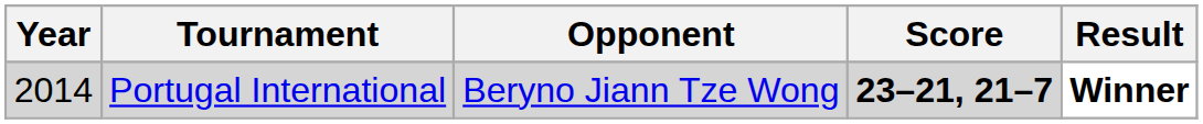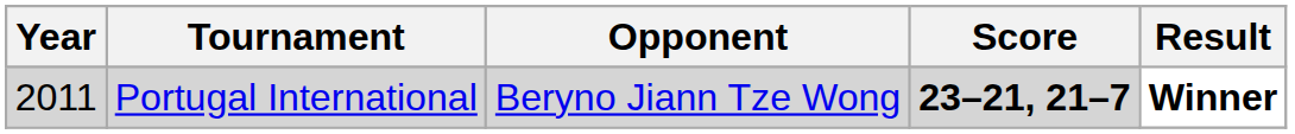Portugal International | Year: 2014 -> 2011
